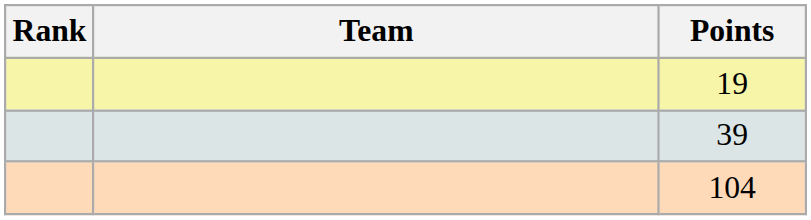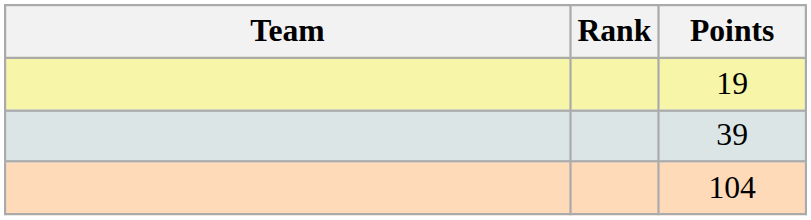columns swapped: Rank <-> Team
